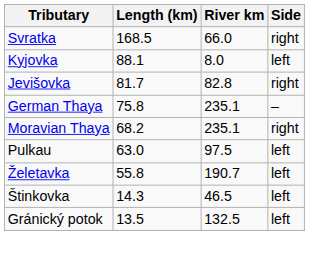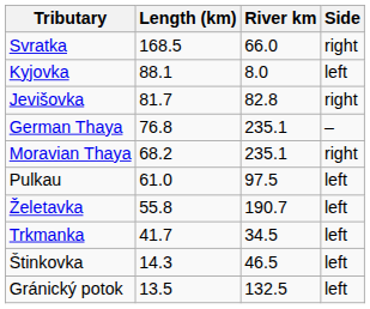German Thaya | Length (km): 75.8 -> 76.8
Pulkau | Length (km): 63.0 -> 61.0
+ row: Trkmanka | 41.7 | 34.5 | left
